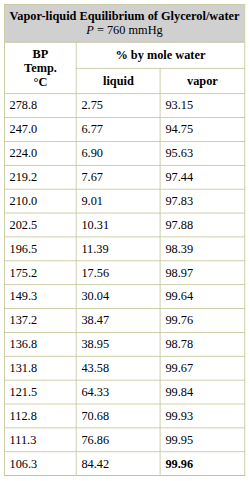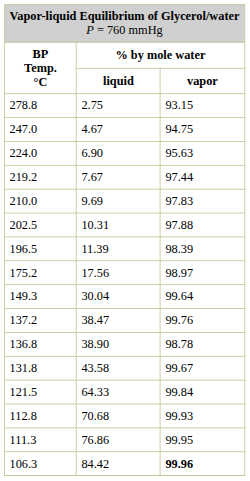247.0 | column 2: 6.77 -> 4.67
210.0 | column 2: 9.01 -> 9.69
136.8 | column 2: 38.95 -> 38.90
